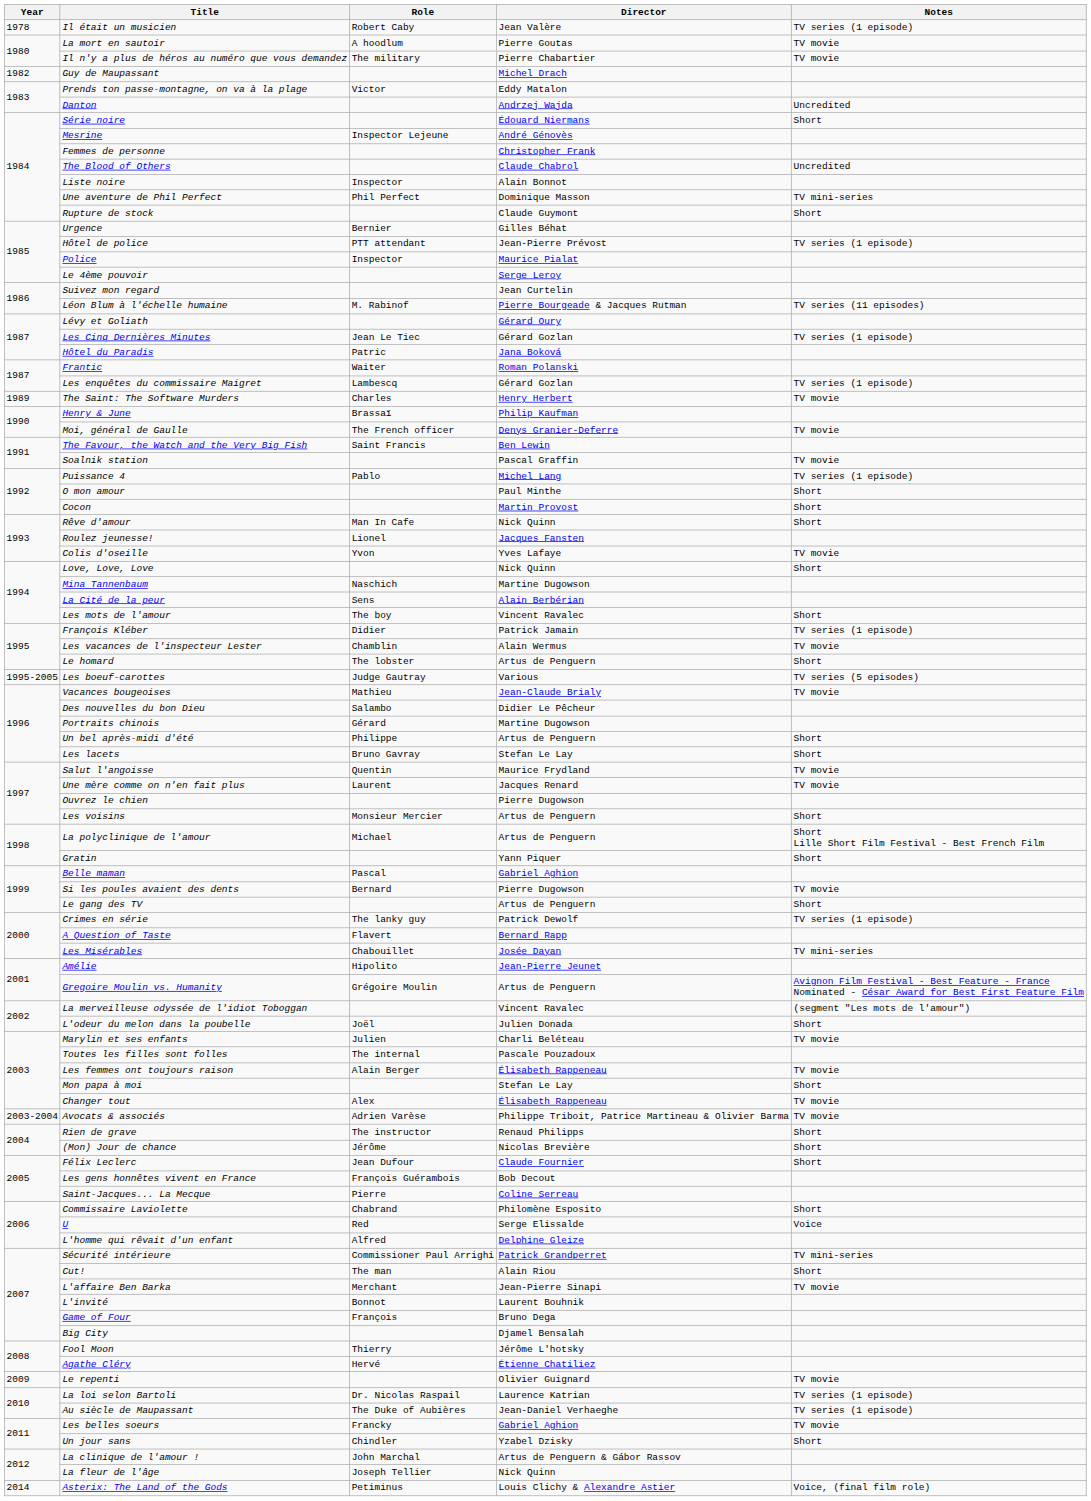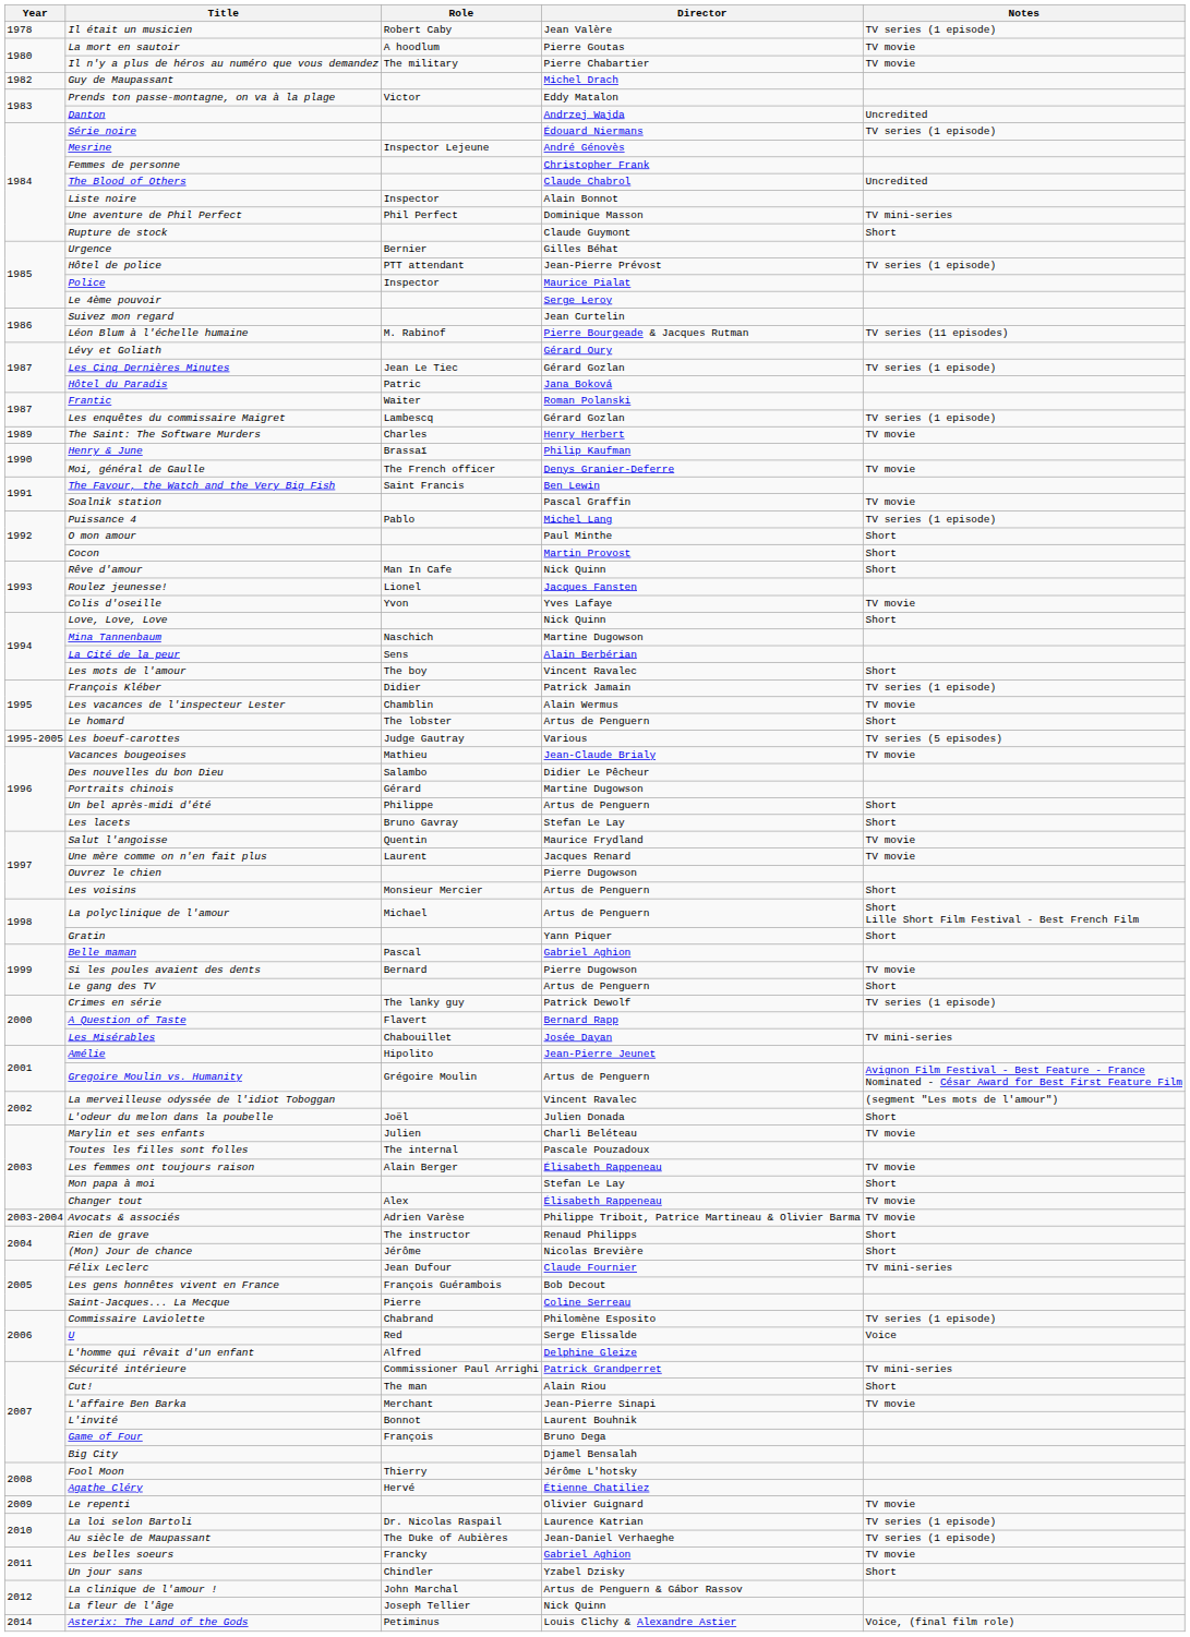Série noire | Notes: Short -> TV series (1 episode)
Félix Leclerc | Notes: Short -> TV mini-series
Commissaire Laviolette | Notes: Short -> TV series (1 episode)
